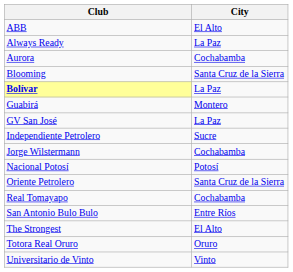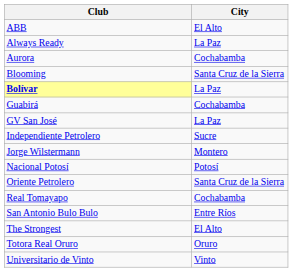Guabirá | City: Montero -> Cochabamba
Jorge Wilstermann | City: Cochabamba -> Montero
